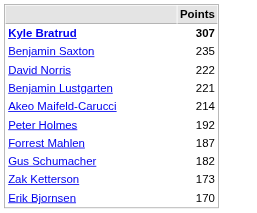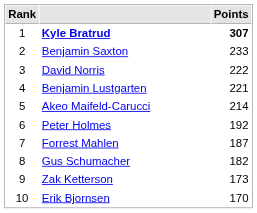+ column: Rank | 1 | 2 | 3 | 4 | 5 | 6 | 7 | 8 | 9 | 10
Benjamin Saxton | Points: 235 -> 233
